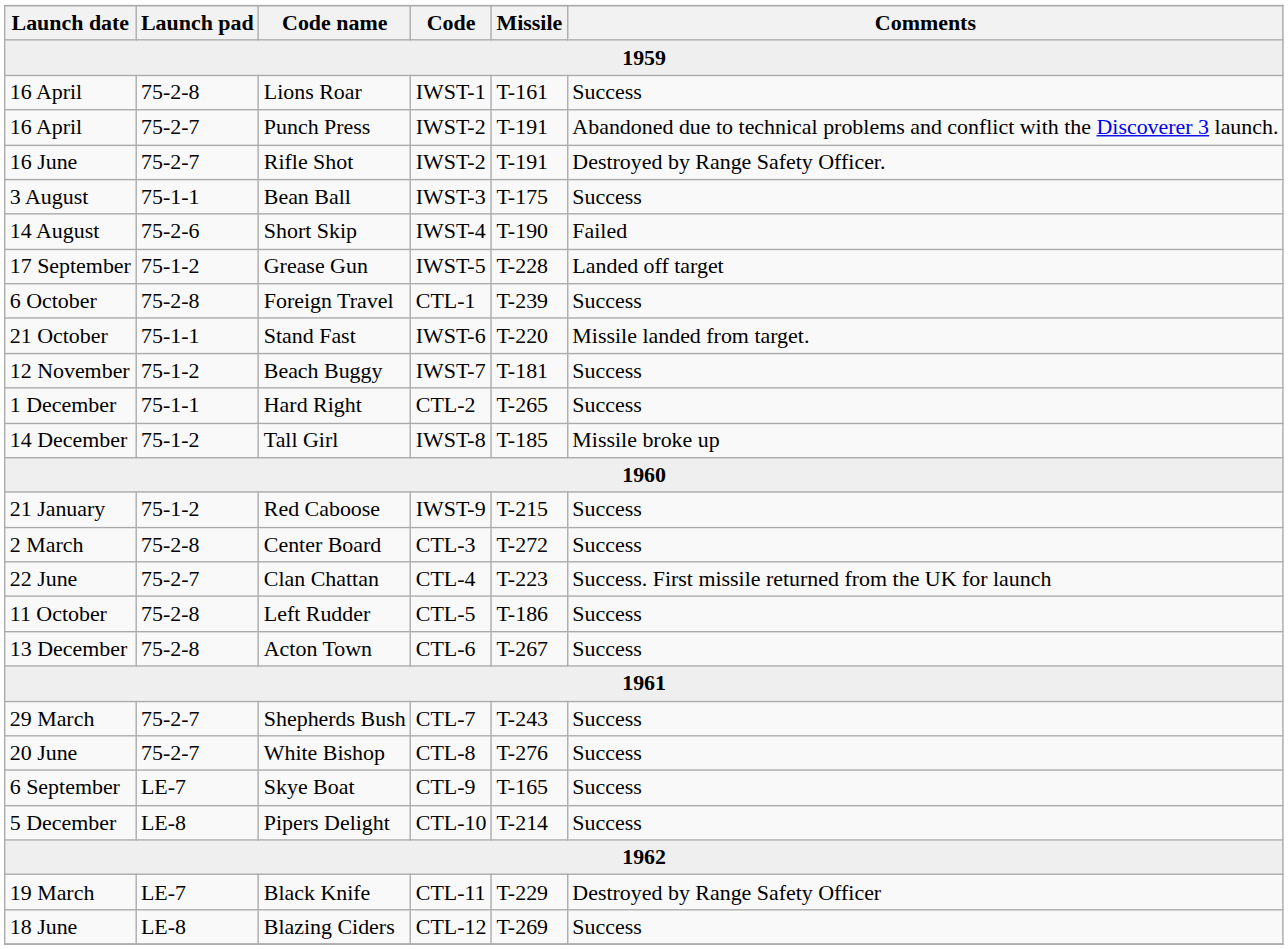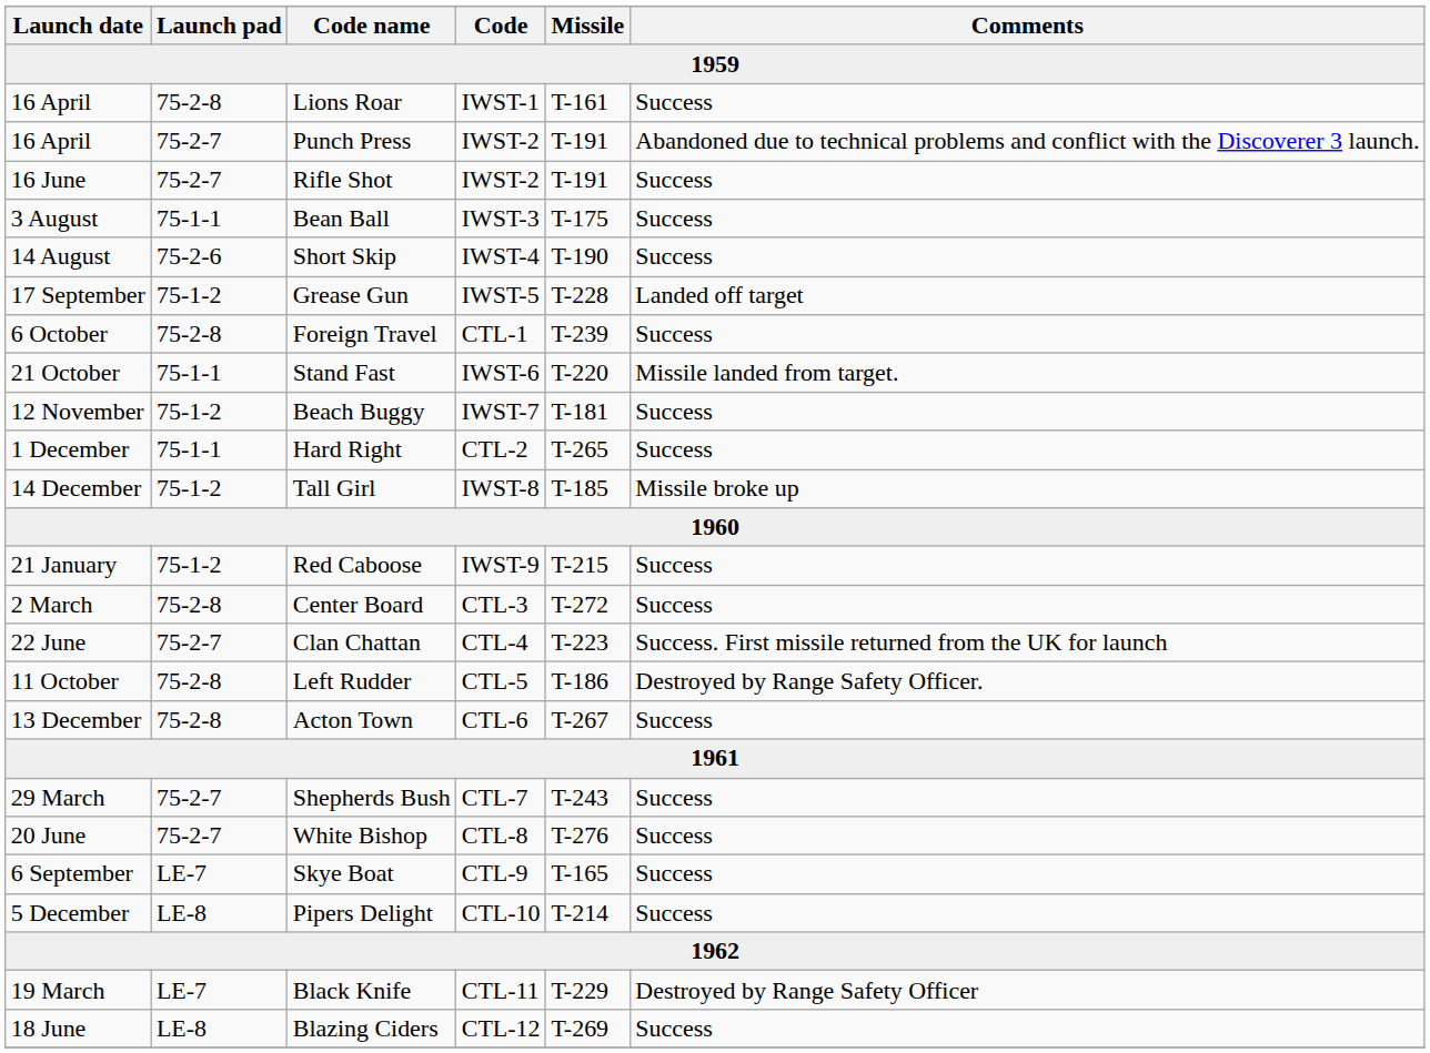Rifle Shot | Comments: Destroyed by Range Safety Officer. -> Success
Short Skip | Comments: Failed -> Success
Left Rudder | Comments: Success -> Destroyed by Range Safety Officer.
